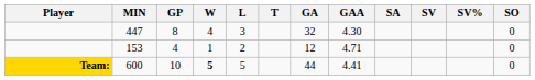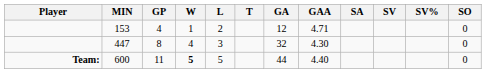rows swapped: 447 <-> 153
600 | Player: gold background -> no background
600 | GP: 10 -> 11
600 | GAA: 4.41 -> 4.40
